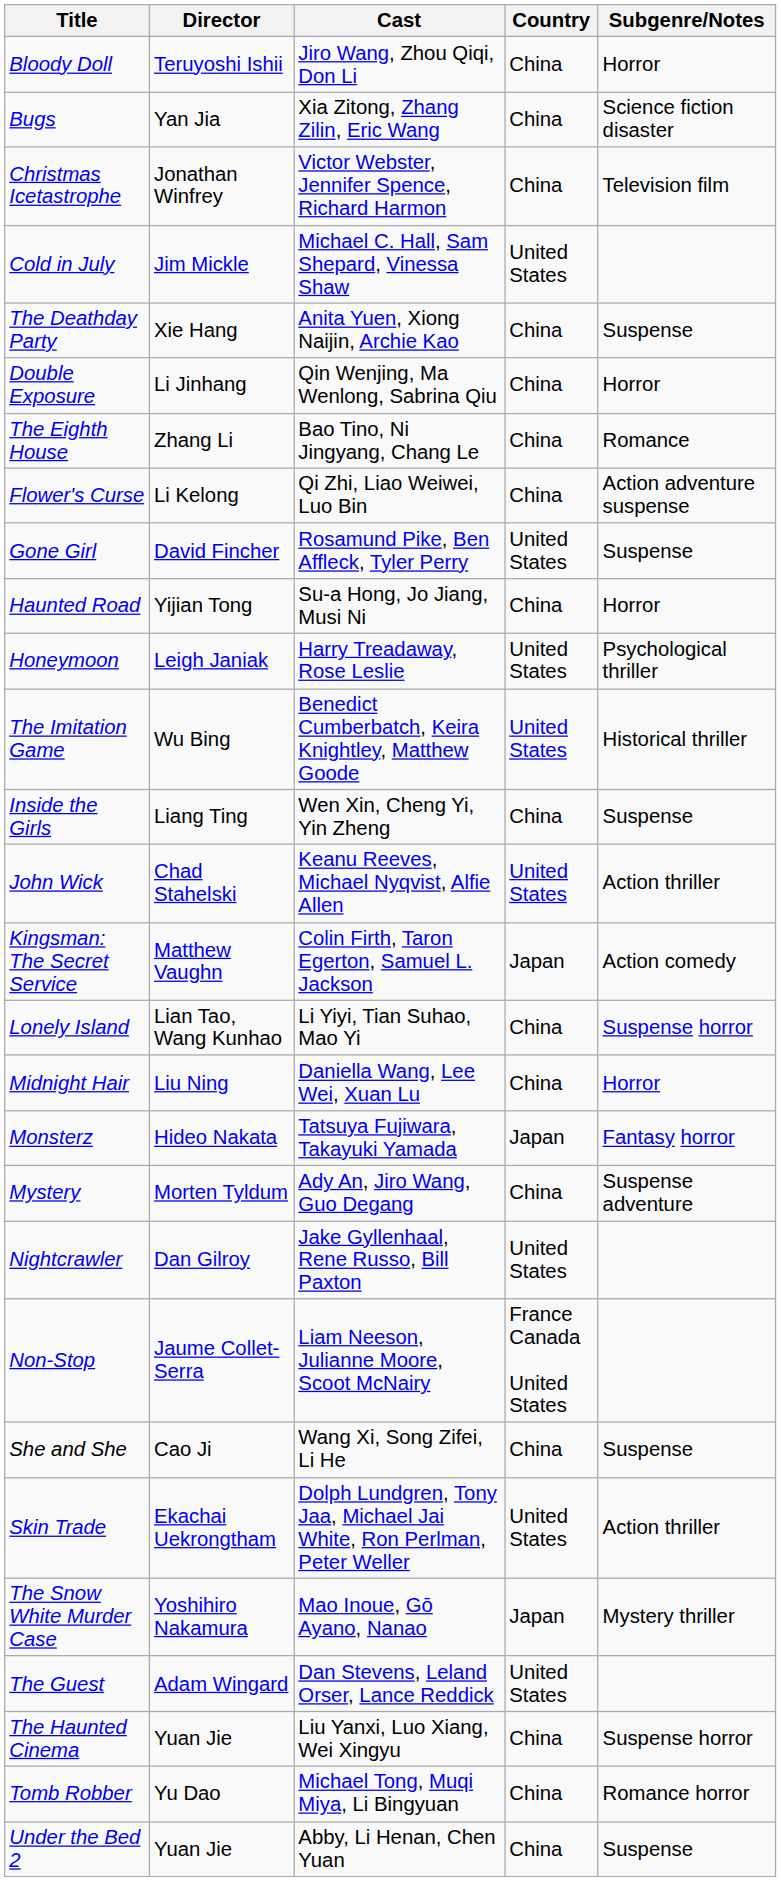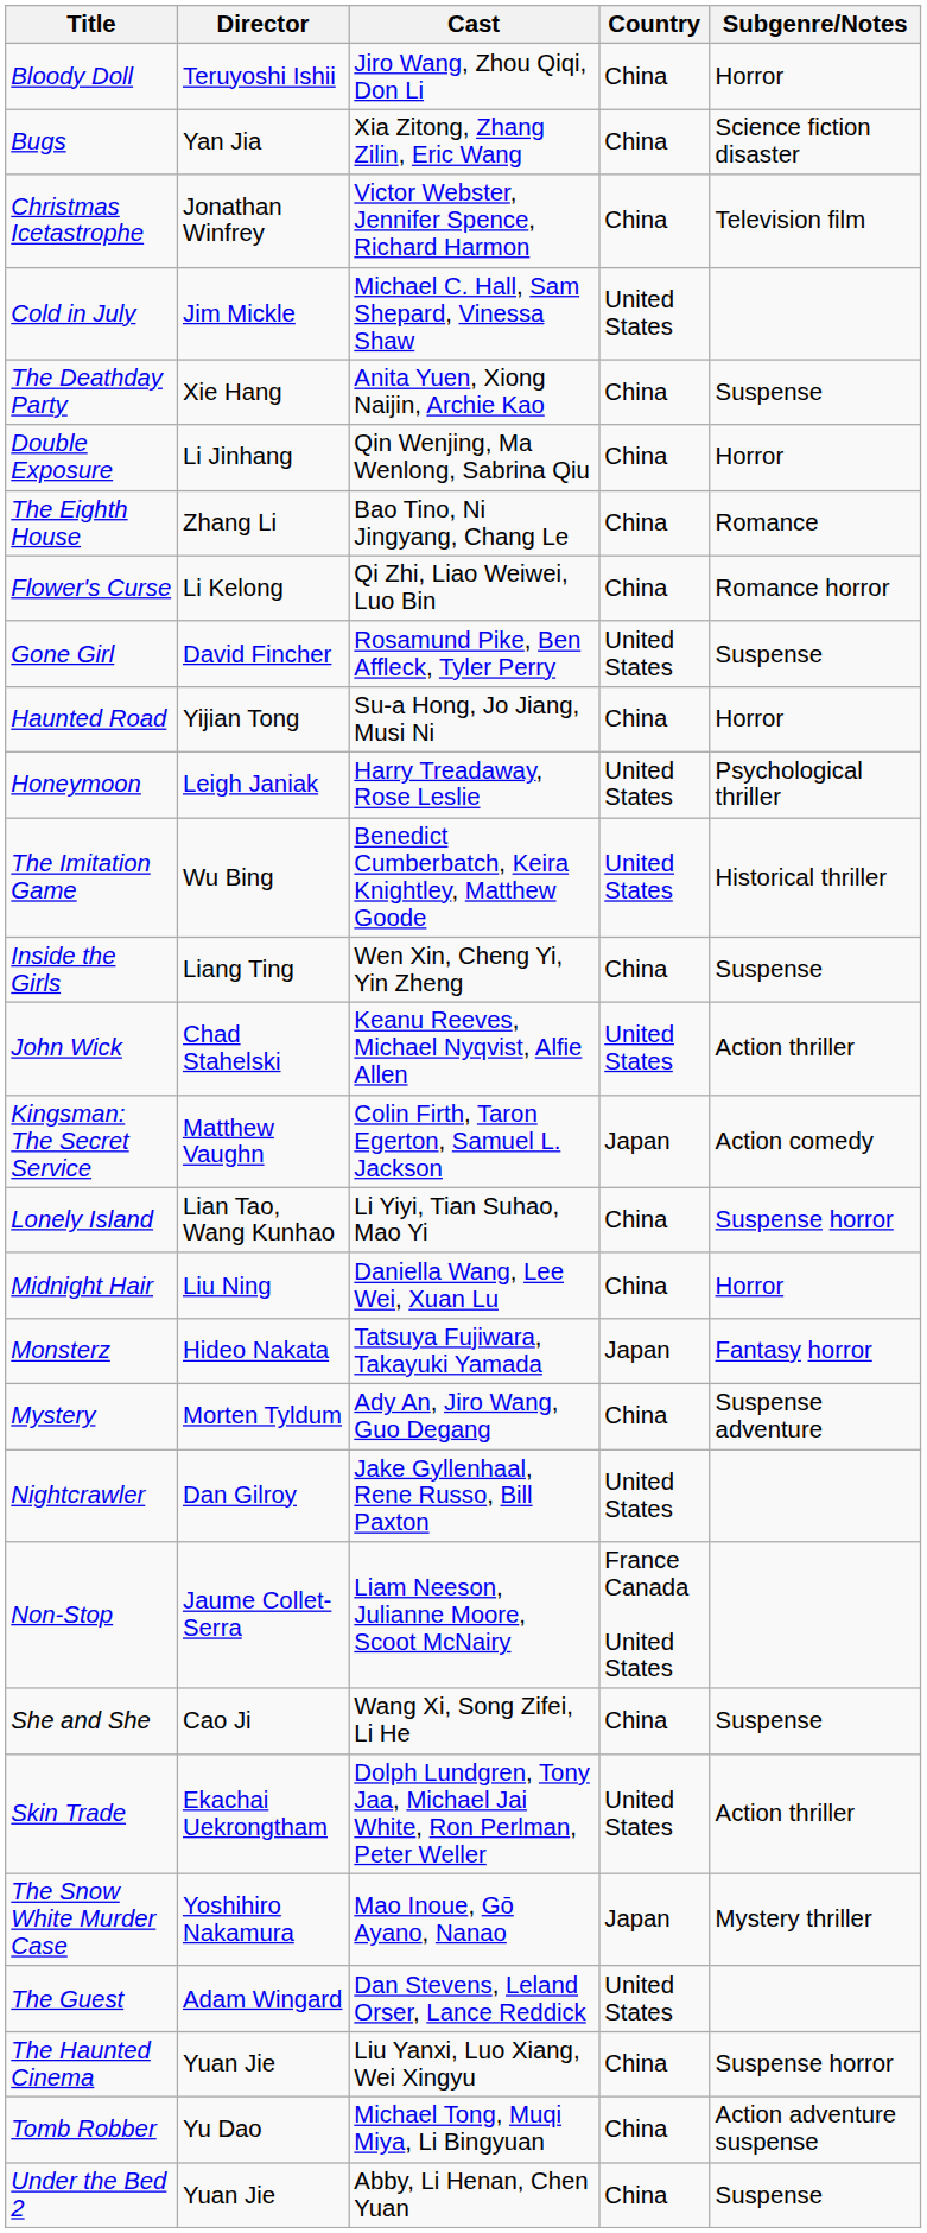Flower's Curse | Subgenre/Notes: Action adventure suspense -> Romance horror
Tomb Robber | Subgenre/Notes: Romance horror -> Action adventure suspense
